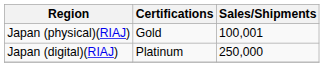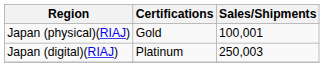Japan (digital)(RIAJ) | Sales/Shipments: 250,000 -> 250,003
